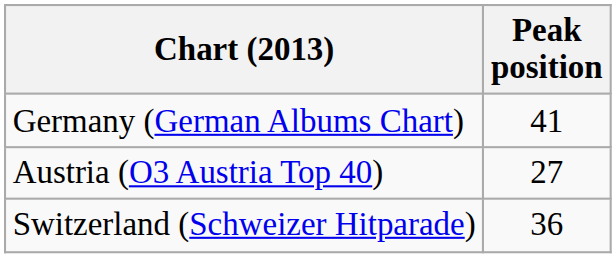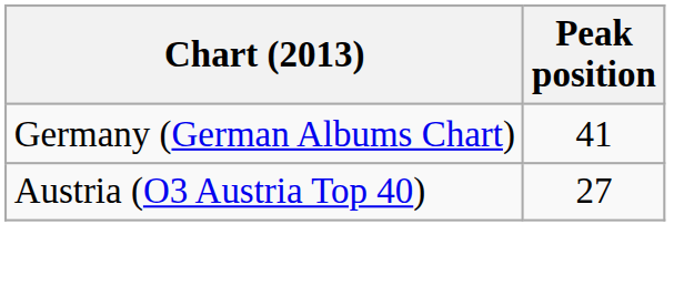- row: Switzerland (Schweizer Hitparade) | 36
